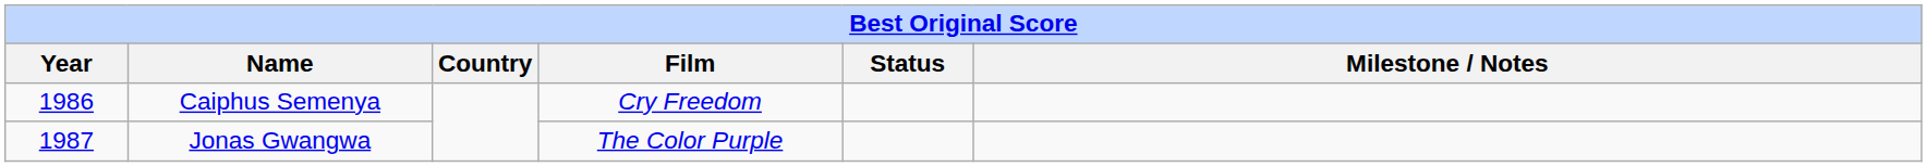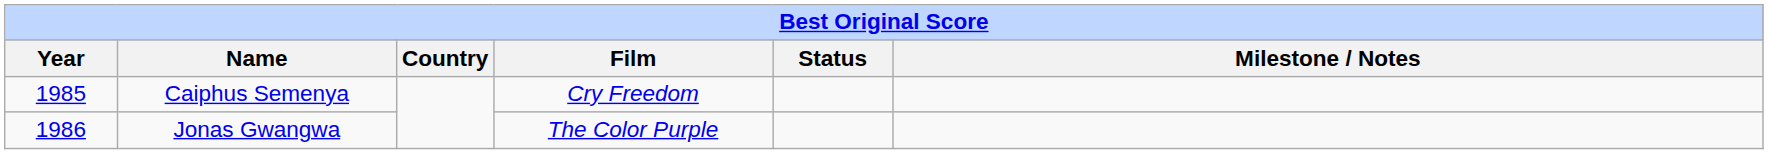Caiphus Semenya | Year: 1986 -> 1985
Jonas Gwangwa | Year: 1987 -> 1986
